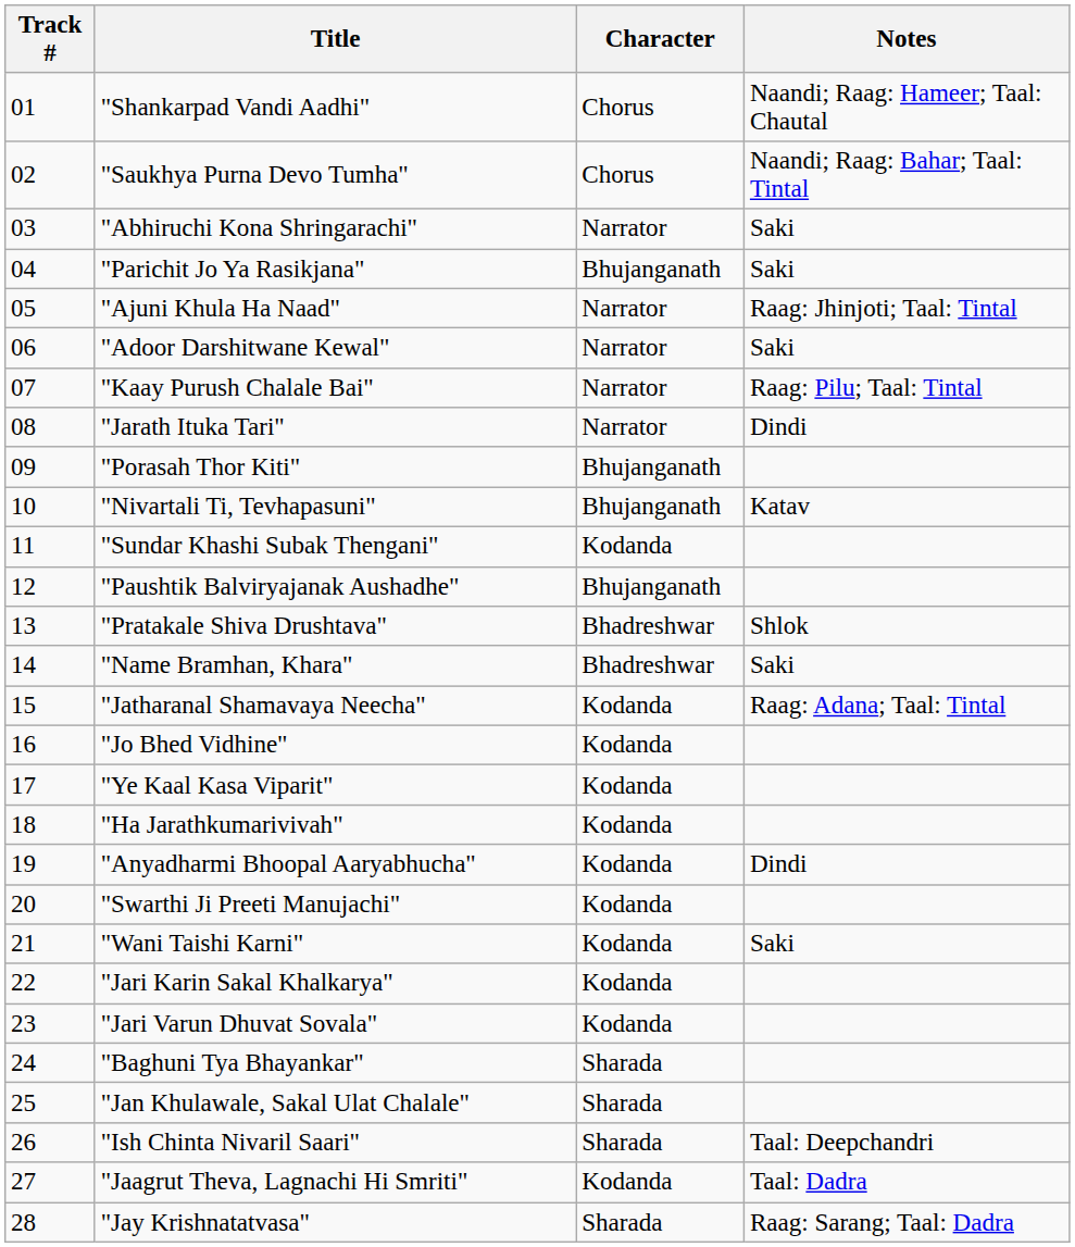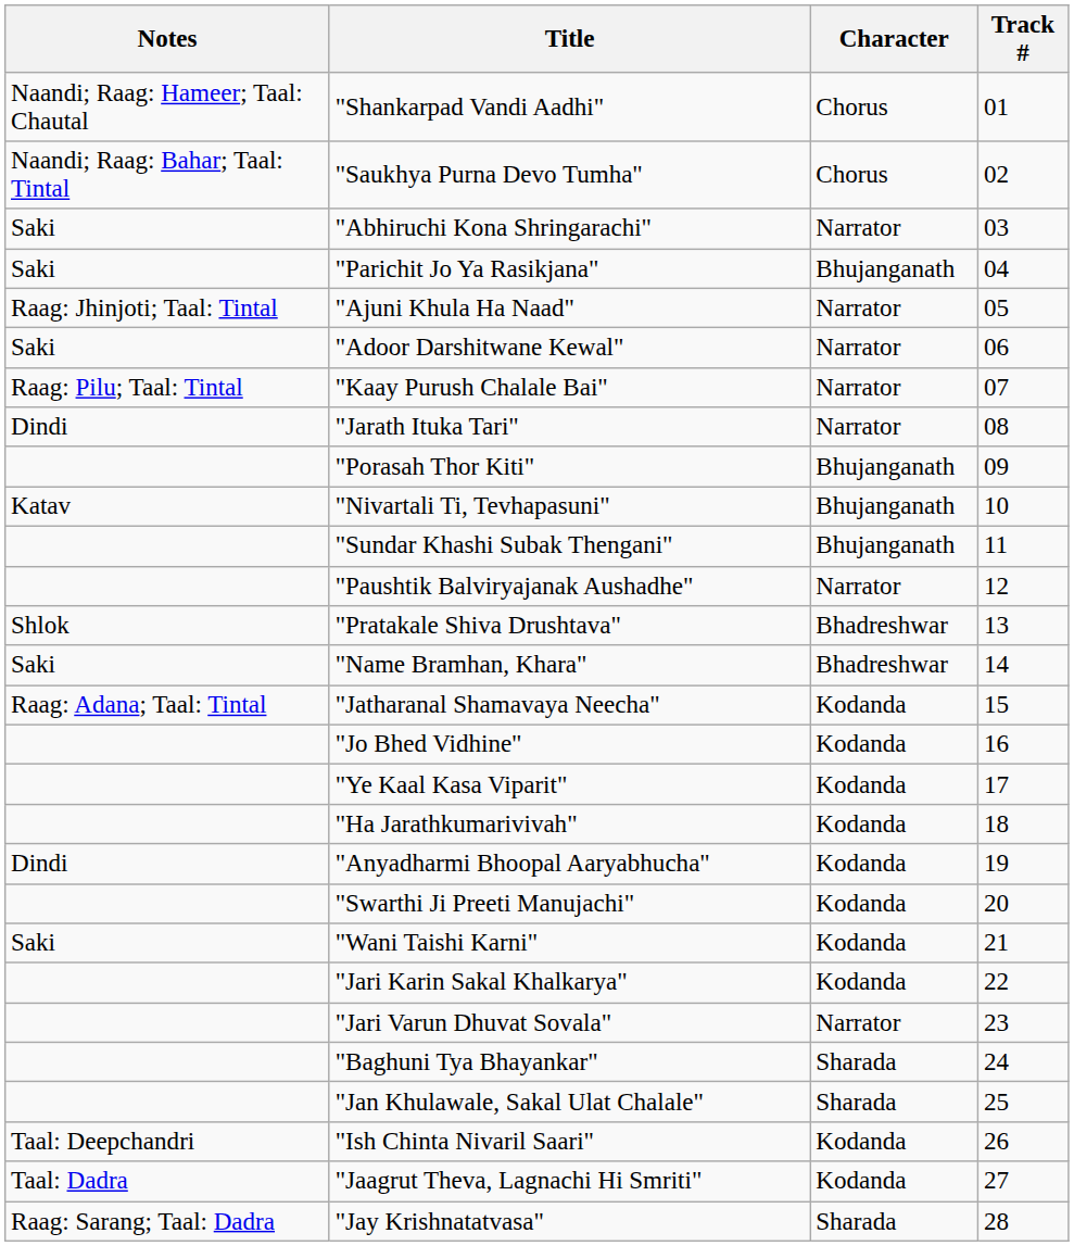columns swapped: Track # <-> Notes
"Sundar Khashi Subak Thengani" | Character: Kodanda -> Bhujanganath
"Paushtik Balviryajanak Aushadhe" | Character: Bhujanganath -> Narrator
"Jari Varun Dhuvat Sovala" | Character: Kodanda -> Narrator
"Ish Chinta Nivaril Saari" | Character: Sharada -> Kodanda
